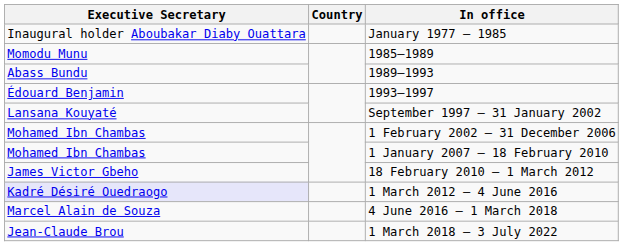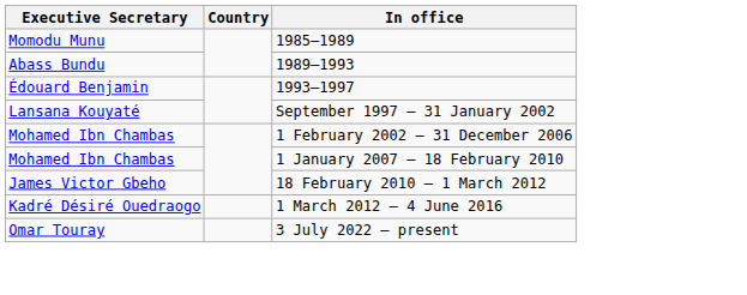- row: Inaugural holder Aboubakar Diaby Ouattara | January 1977 – 1985
1 March 2012 – 4 June 2016 | Executive Secretary: lavender background -> no background
- row: Marcel Alain de Souza | 4 June 2016 – 1 March 2018
- row: Jean-Claude Brou | 1 March 2018 – 3 July 2022
+ row: Omar Touray | 3 July 2022 – present
